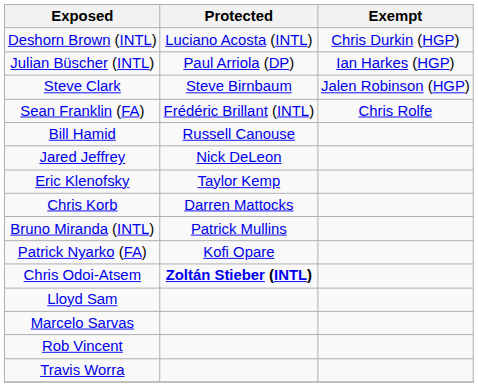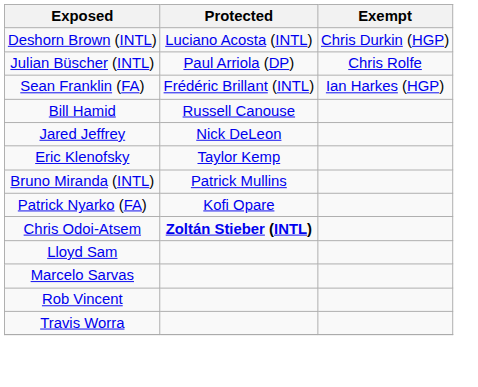Julian Büscher (INTL) | Exempt: Ian Harkes (HGP) -> Chris Rolfe
- row: Steve Clark | Steve Birnbaum | Jalen Robinson (HGP)
Sean Franklin (FA) | Exempt: Chris Rolfe -> Ian Harkes (HGP)
- row: Chris Korb | Darren Mattocks
